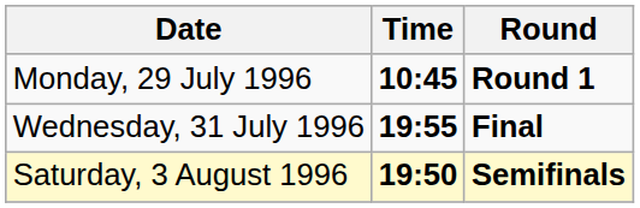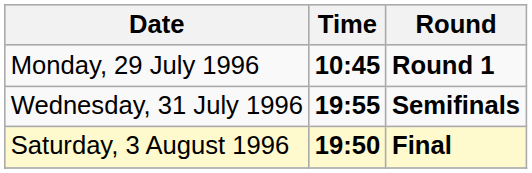Wednesday, 31 July 1996 | Round: Final -> Semifinals
Saturday, 3 August 1996 | Round: Semifinals -> Final
